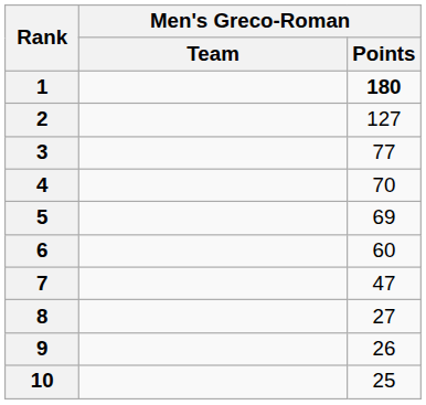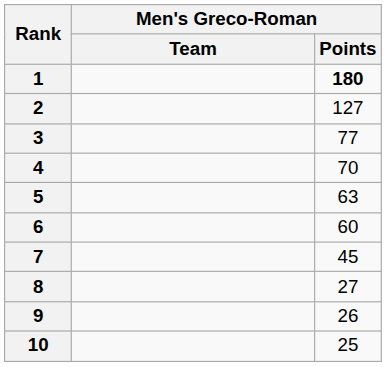5 | Men's Greco-Roman / Points: 69 -> 63
7 | Men's Greco-Roman / Points: 47 -> 45
